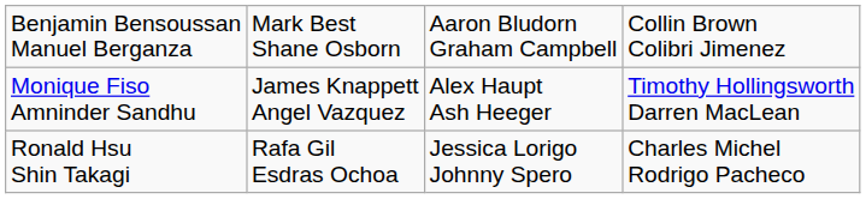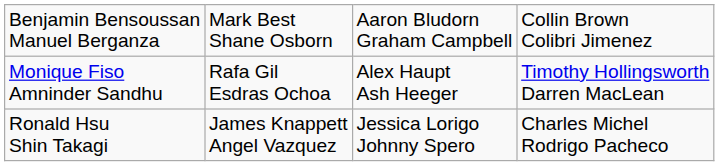Monique Fiso Amninder Sandhu | column 2: James Knappett Angel Vazquez -> Rafa Gil Esdras Ochoa
Ronald Hsu Shin Takagi | column 2: Rafa Gil Esdras Ochoa -> James Knappett Angel Vazquez
